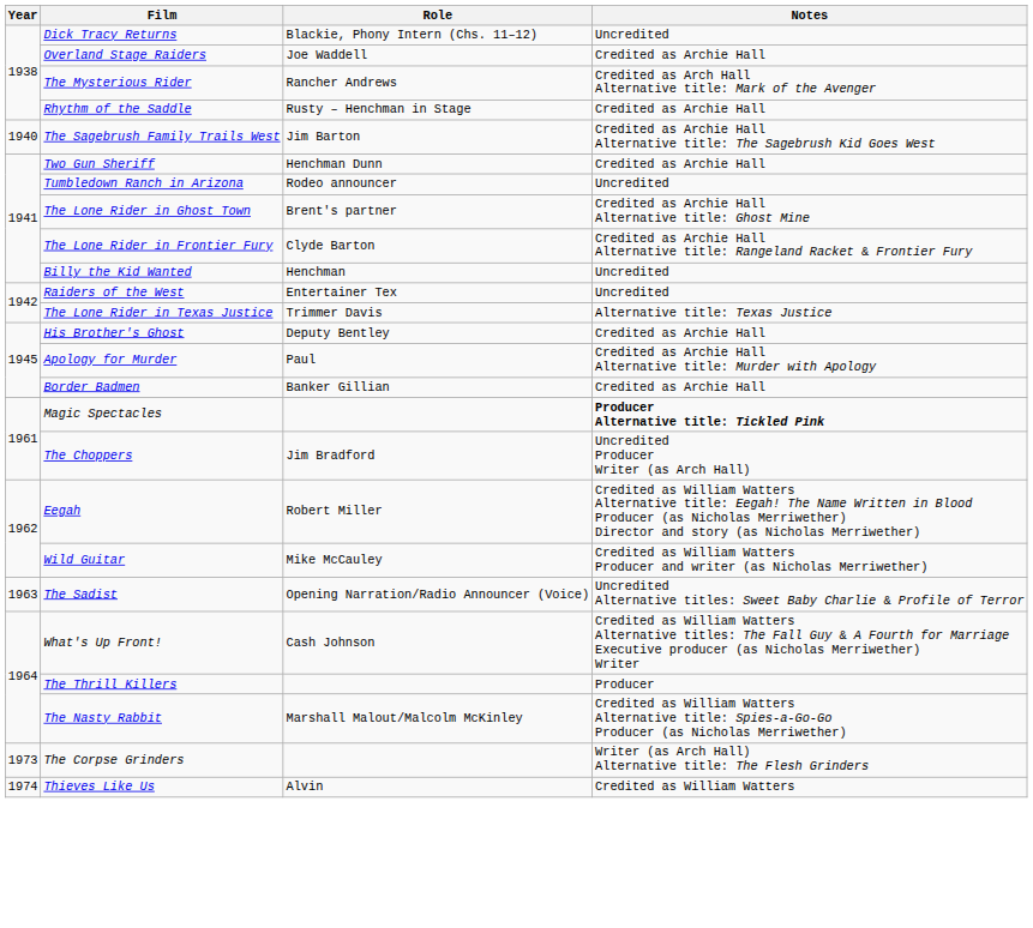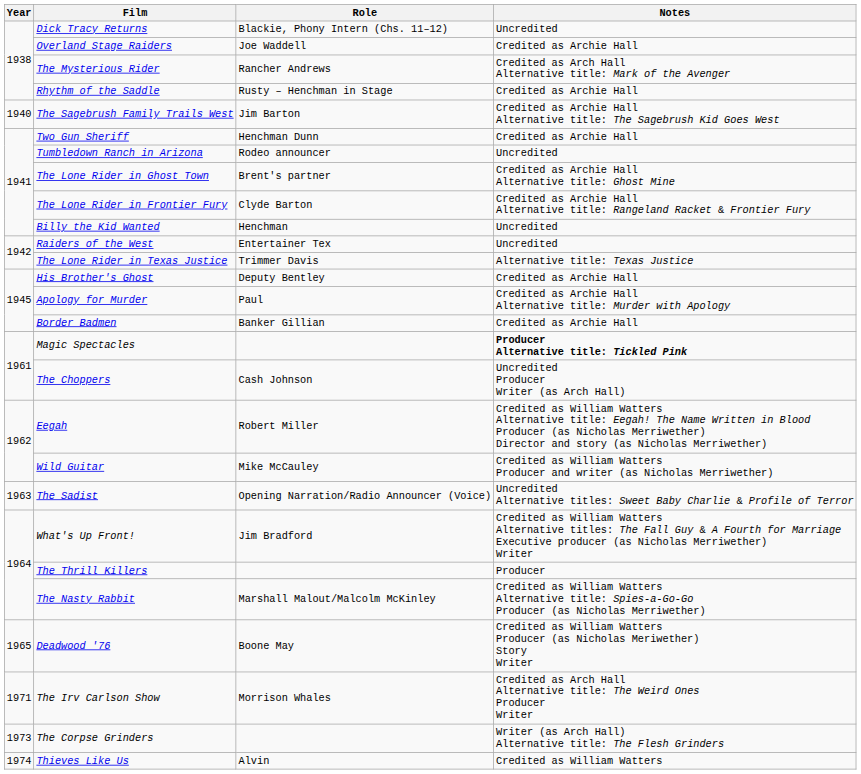The Choppers | Role: Jim Bradford -> Cash Johnson
What's Up Front! | Role: Cash Johnson -> Jim Bradford
+ row: 1965 | Deadwood '76 | Boone May | Credited as William Watters Producer (as Nicholas Meriwether) Story Writer
+ row: 1971 | The Irv Carlson Show | Morrison Whales | Credited as Arch Hall Alternative title: The Weird Ones Producer Writer
